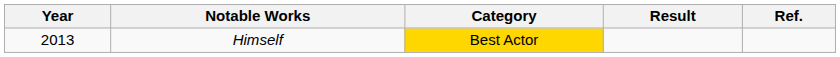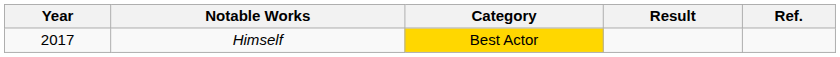Himself | Year: 2013 -> 2017
